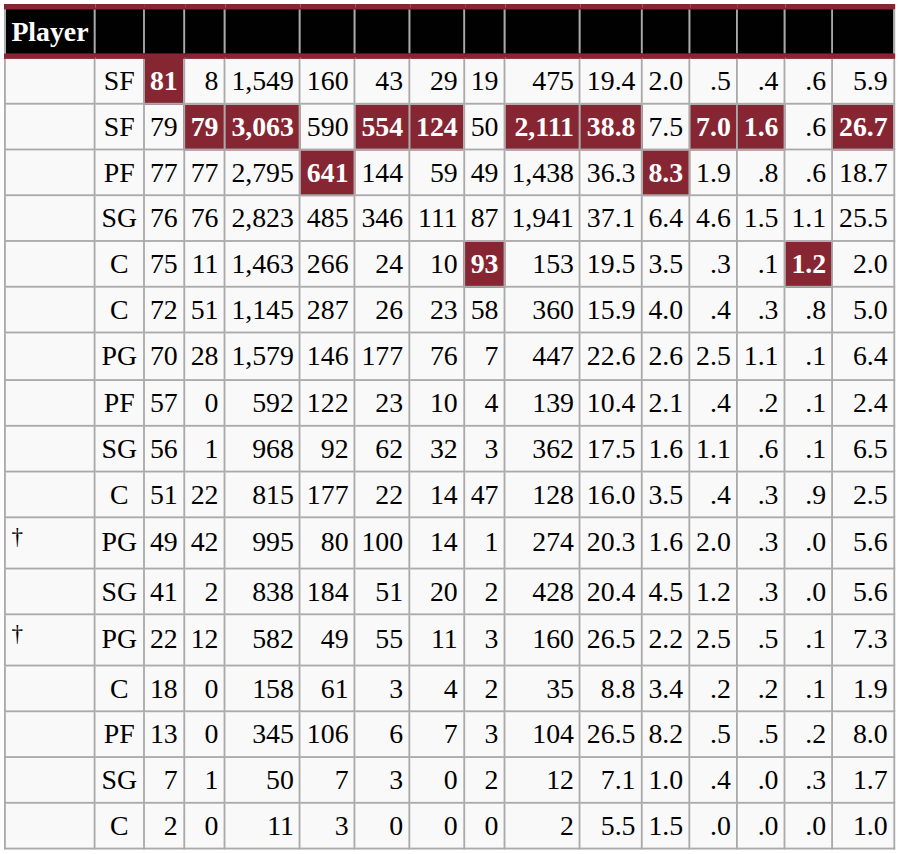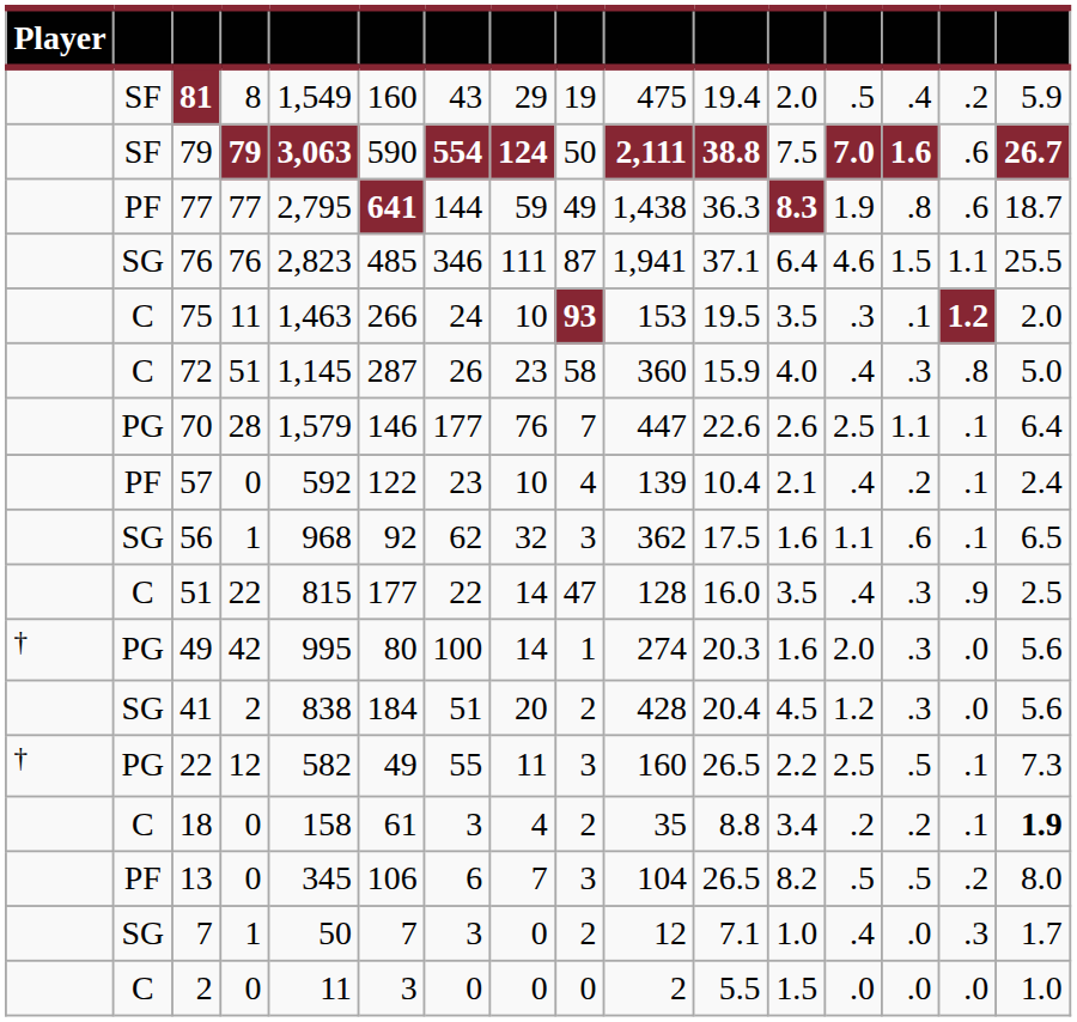81 | column 15: .6 -> .2
18 | column 16: normal -> bold
